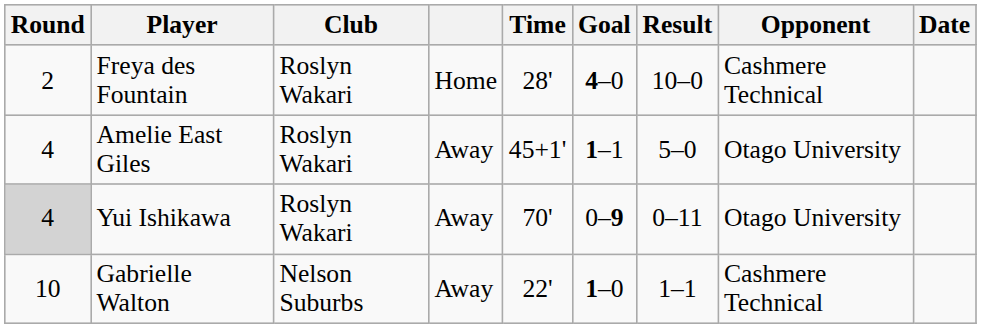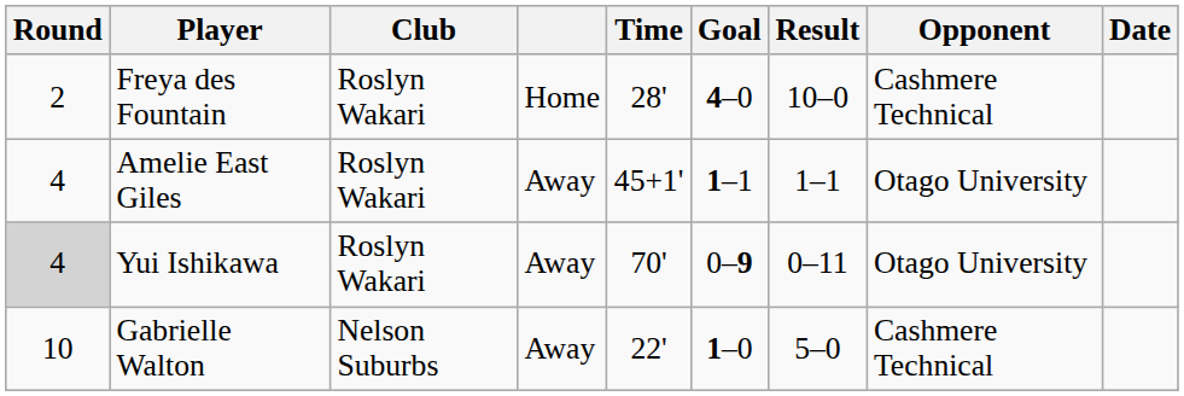Amelie East Giles | Result: 5–0 -> 1–1
Gabrielle Walton | Result: 1–1 -> 5–0
